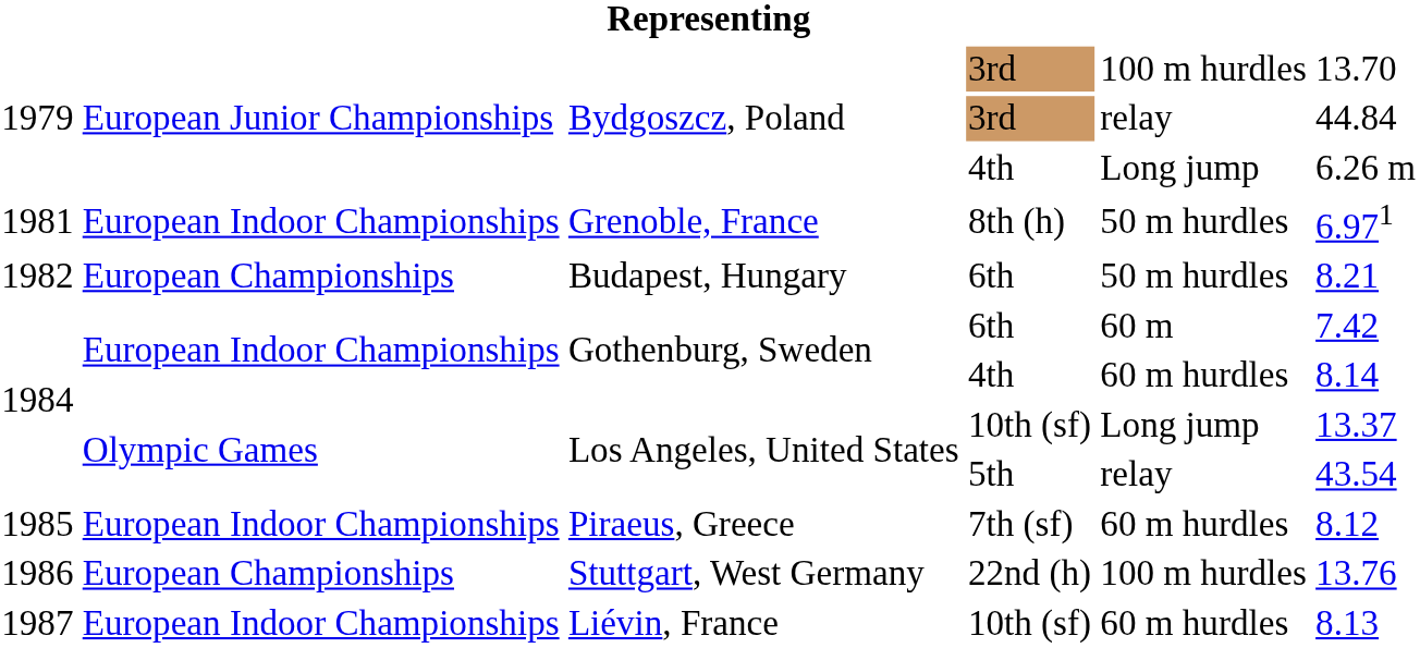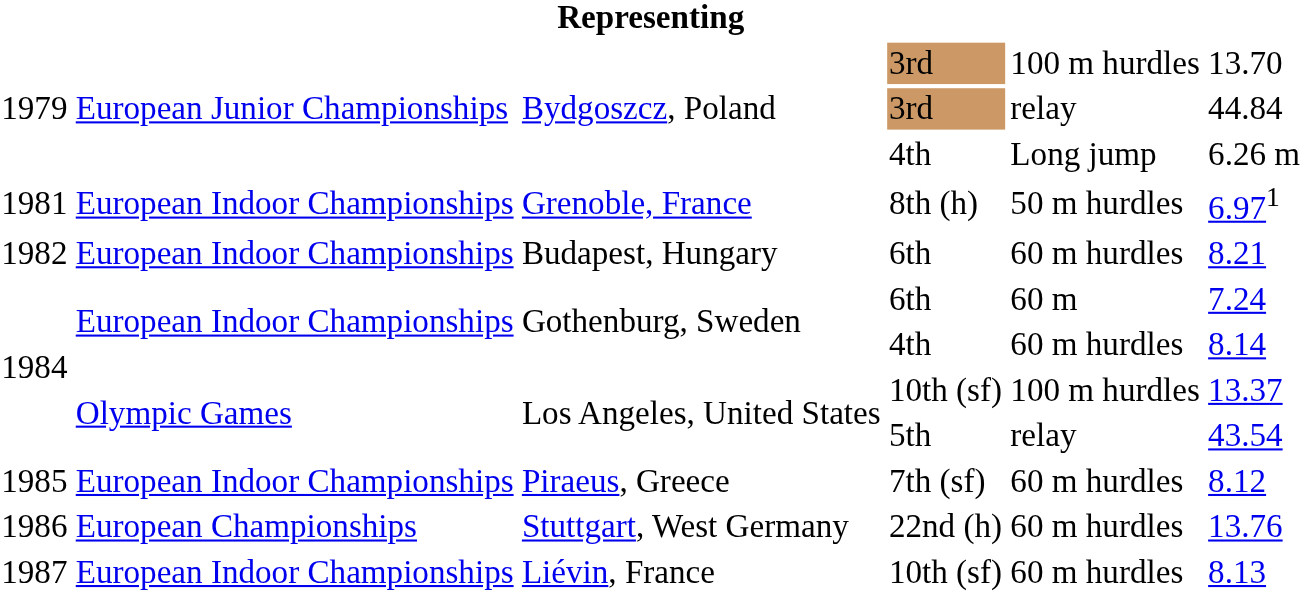Budapest, Hungary | column 2: European Championships -> European Indoor Championships
Budapest, Hungary | column 5: 50 m hurdles -> 60 m hurdles
Gothenburg, Sweden / 6th | column 6: 7.42 -> 7.24
Los Angeles, United States / 10th (sf) | column 5: Long jump -> 100 m hurdles
Stuttgart, West Germany | column 5: 100 m hurdles -> 60 m hurdles
